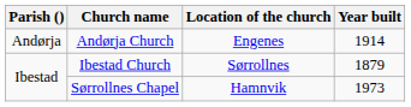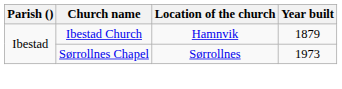- row: Andørja | Andørja Church | Engenes | 1914
Ibestad Church | Location of the church: Sørrollnes -> Hamnvik
Sørrollnes Chapel | Location of the church: Hamnvik -> Sørrollnes
